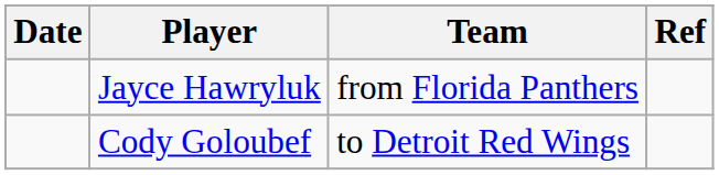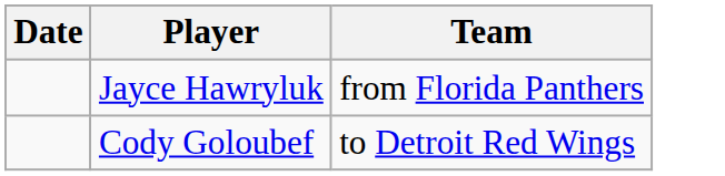- column: Ref
